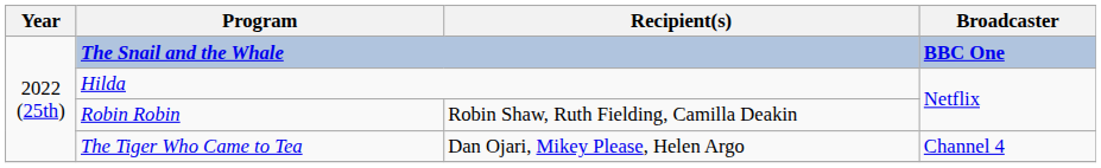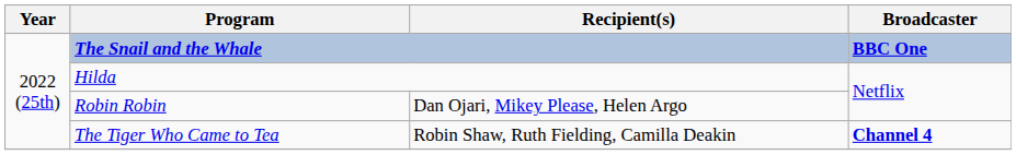Robin Robin | Recipient(s): Robin Shaw, Ruth Fielding, Camilla Deakin -> Dan Ojari, Mikey Please, Helen Argo
The Tiger Who Came to Tea | Recipient(s): Dan Ojari, Mikey Please, Helen Argo -> Robin Shaw, Ruth Fielding, Camilla Deakin
The Tiger Who Came to Tea | Broadcaster: normal -> bold
